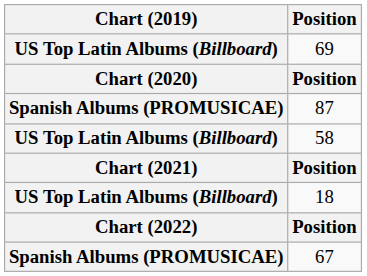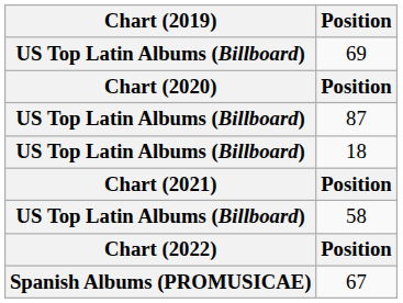87 | Chart (2019): Spanish Albums (PROMUSICAE) -> US Top Latin Albums (Billboard)
rows swapped: 18 <-> 58
